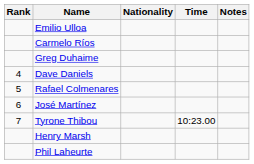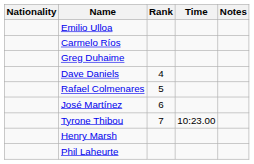columns swapped: Rank <-> Nationality
